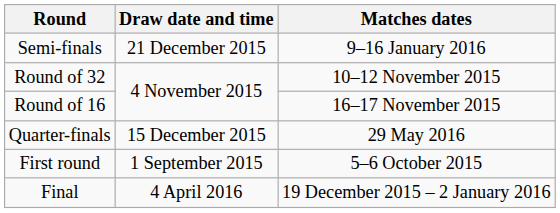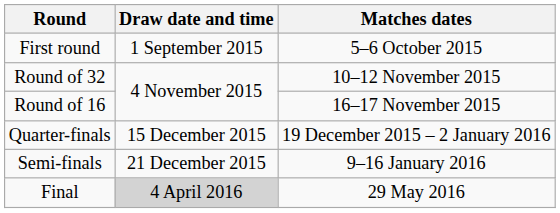rows swapped: First round <-> Semi-finals
Quarter-finals | Matches dates: 29 May 2016 -> 19 December 2015 – 2 January 2016
Final | Draw date and time: no background -> lightgrey background
Final | Matches dates: 19 December 2015 – 2 January 2016 -> 29 May 2016
